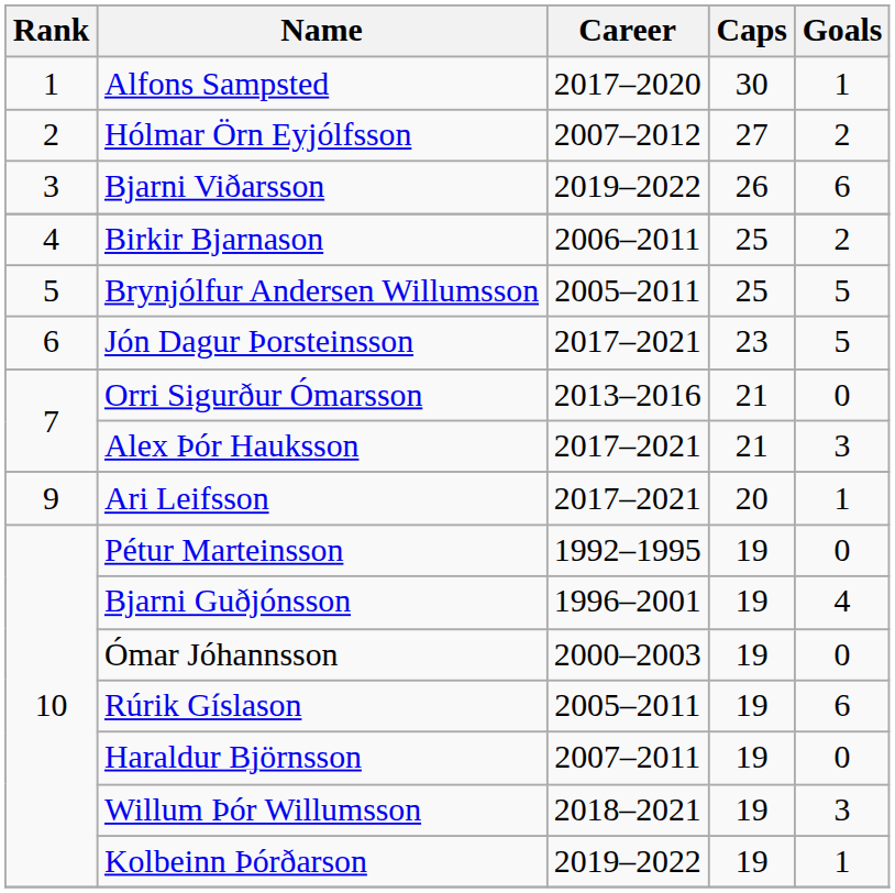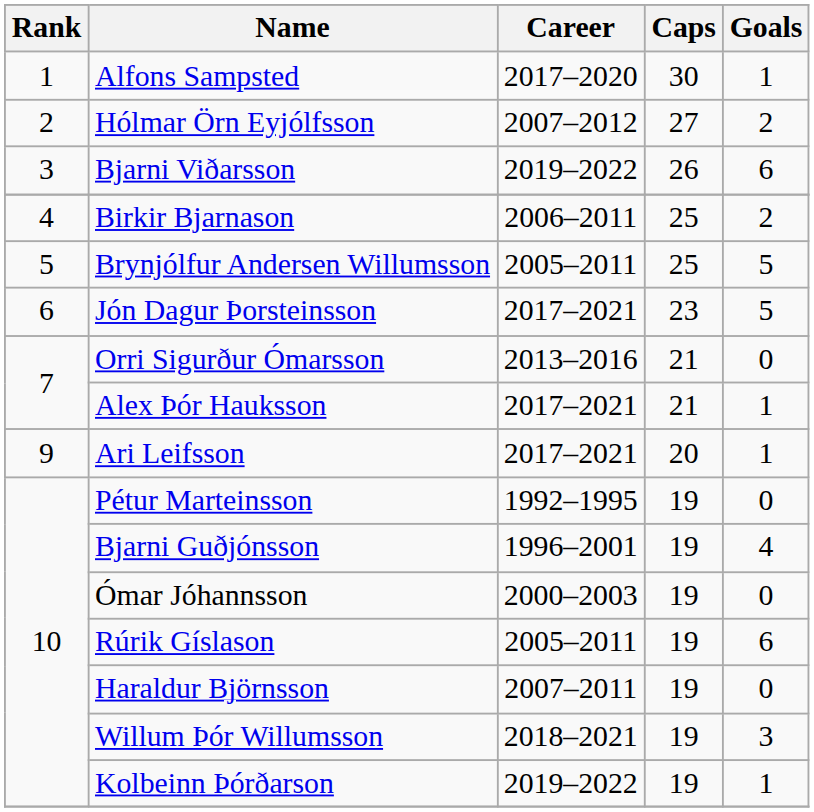Alex Þór Hauksson | Goals: 3 -> 1
